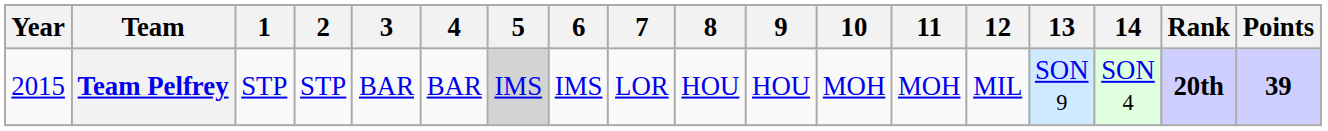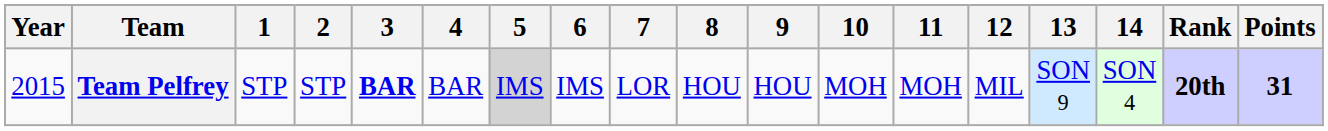Team Pelfrey | 3: normal -> bold
Team Pelfrey | Points: 39 -> 31
